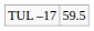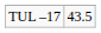TUL –17 | column 2: 59.5 -> 43.5
